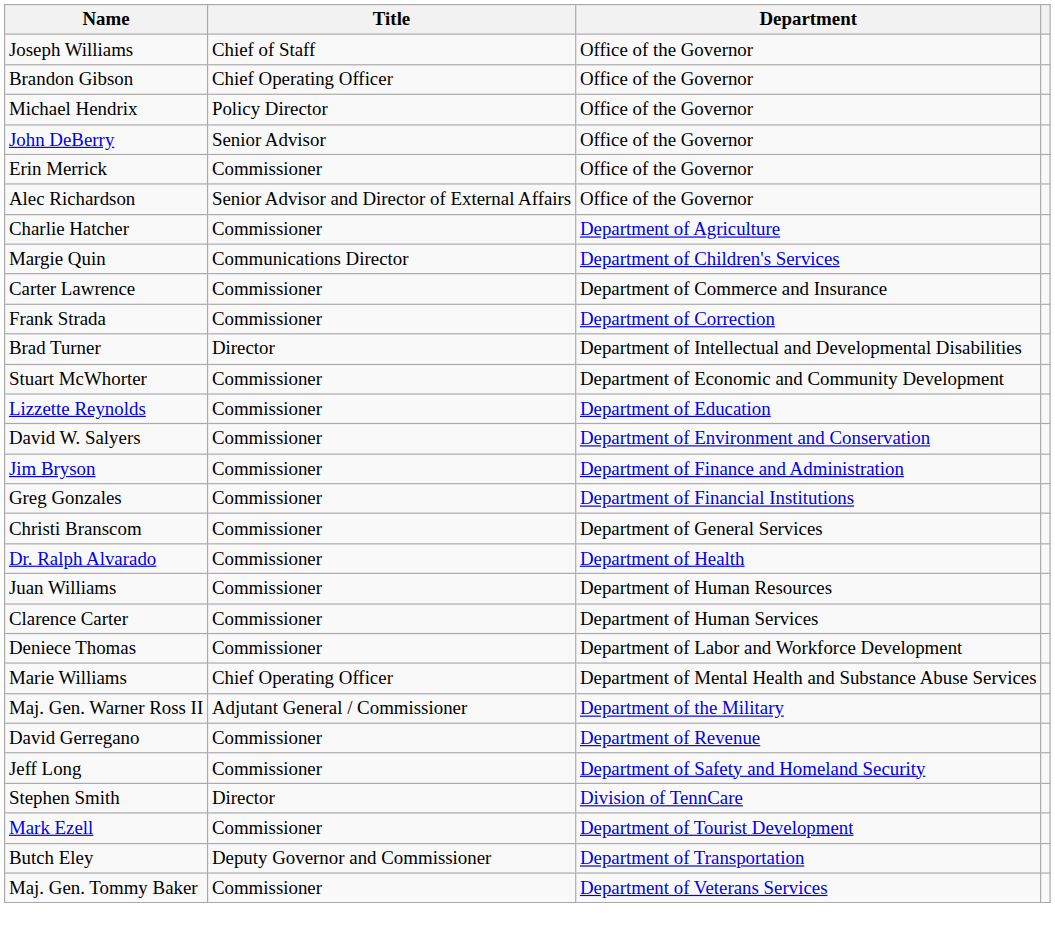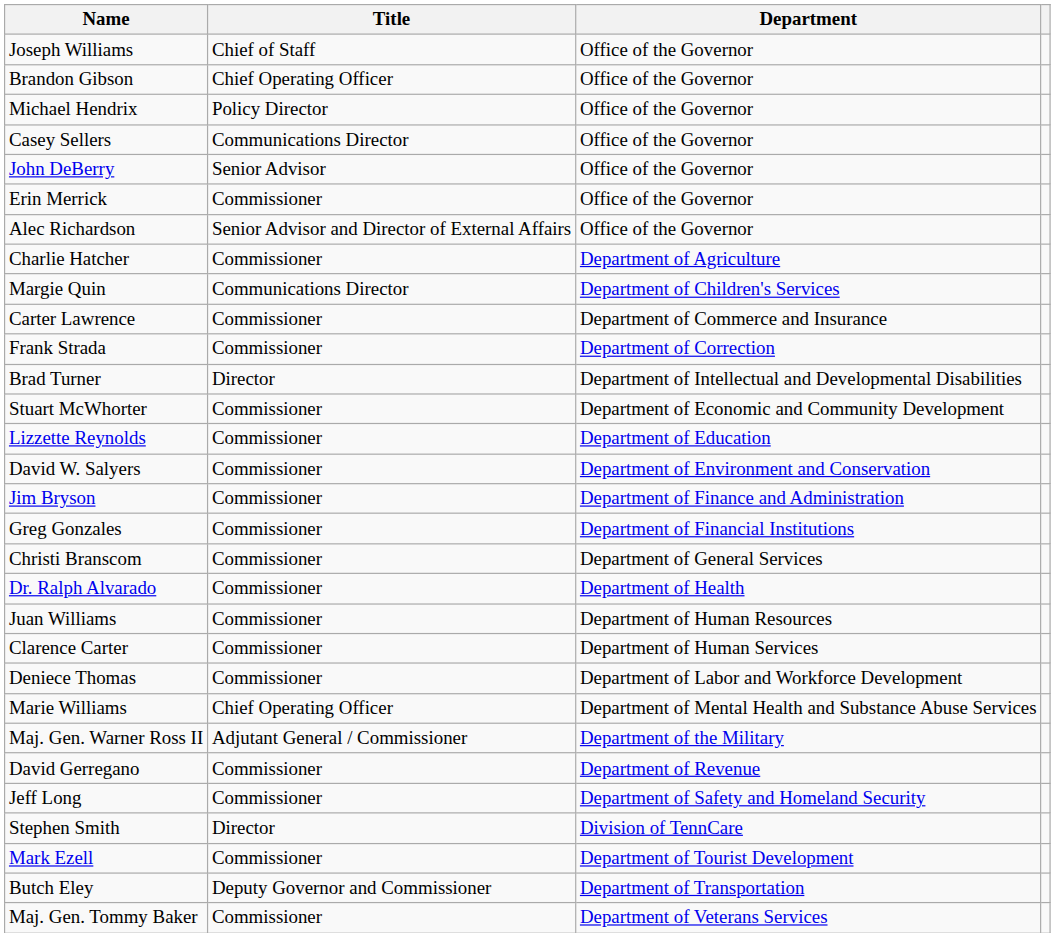+ row: Casey Sellers | Communications Director | Office of the Governor
